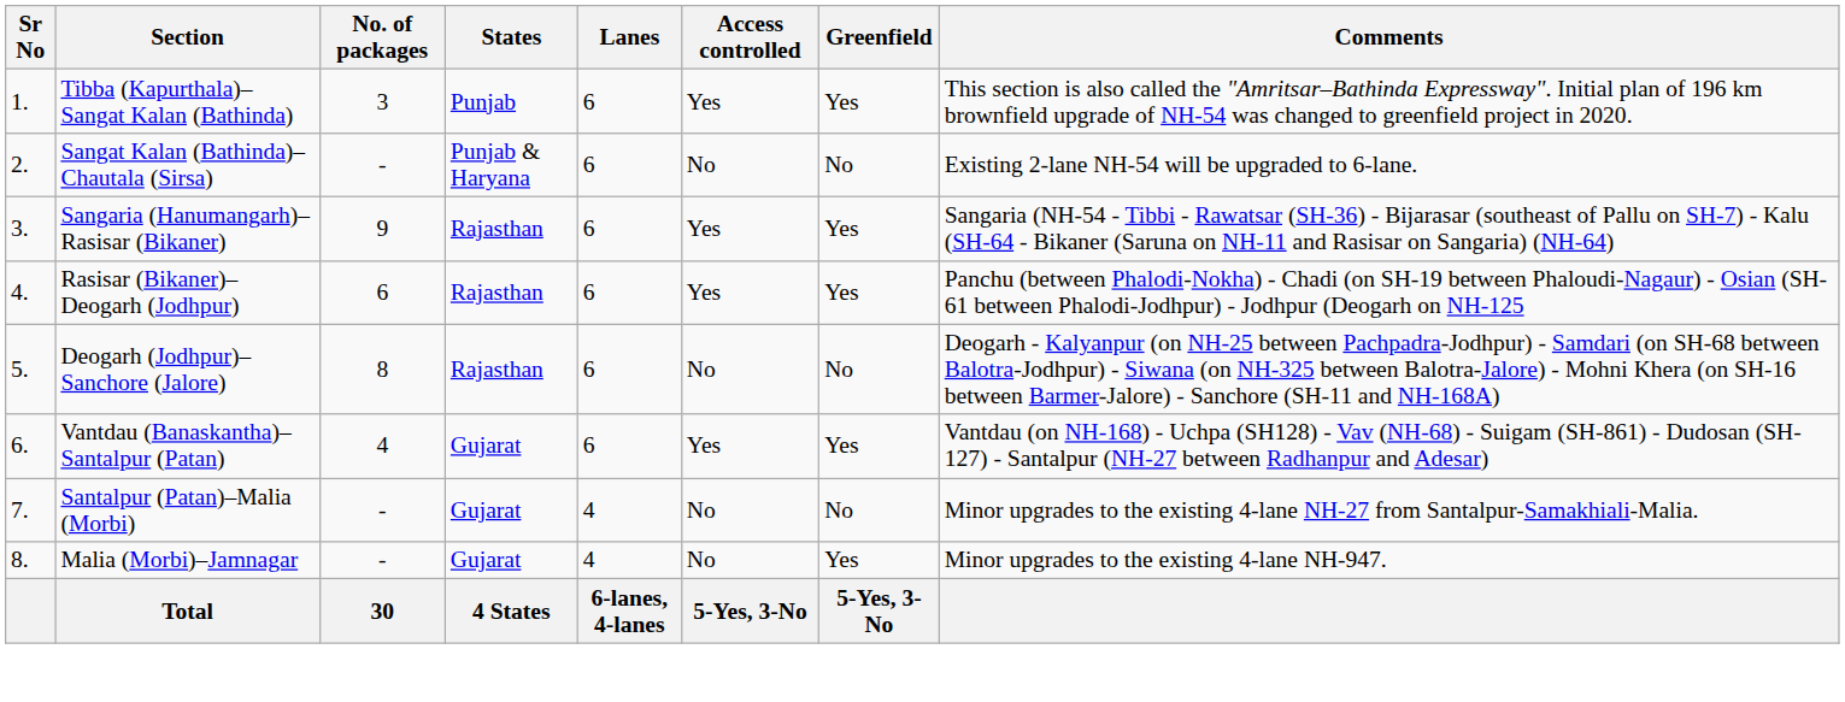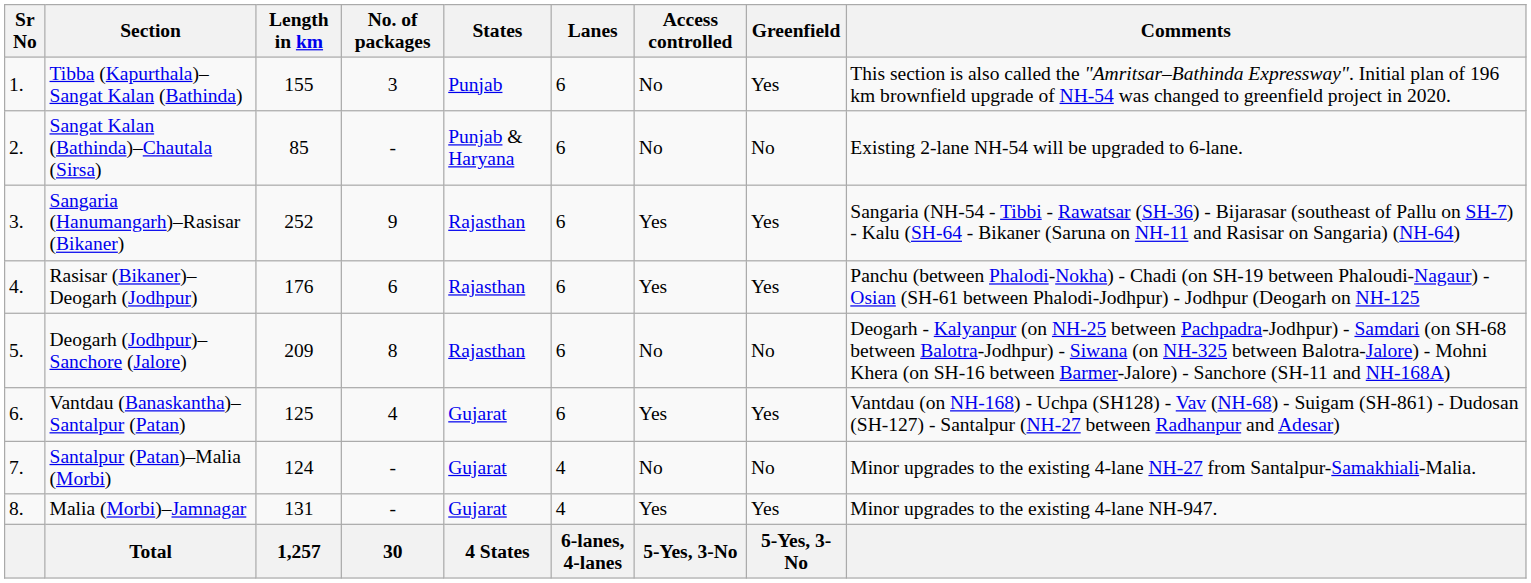+ column: Length in km | 155 | 85 | 252 | 176 | 209 | 125 | 124 | 131 | 1,257
Tibba (Kapurthala)–Sangat Kalan (Bathinda) | Access controlled: Yes -> No
Malia (Morbi)–Jamnagar | Access controlled: No -> Yes
